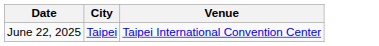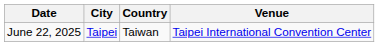+ column: Country | Taiwan
